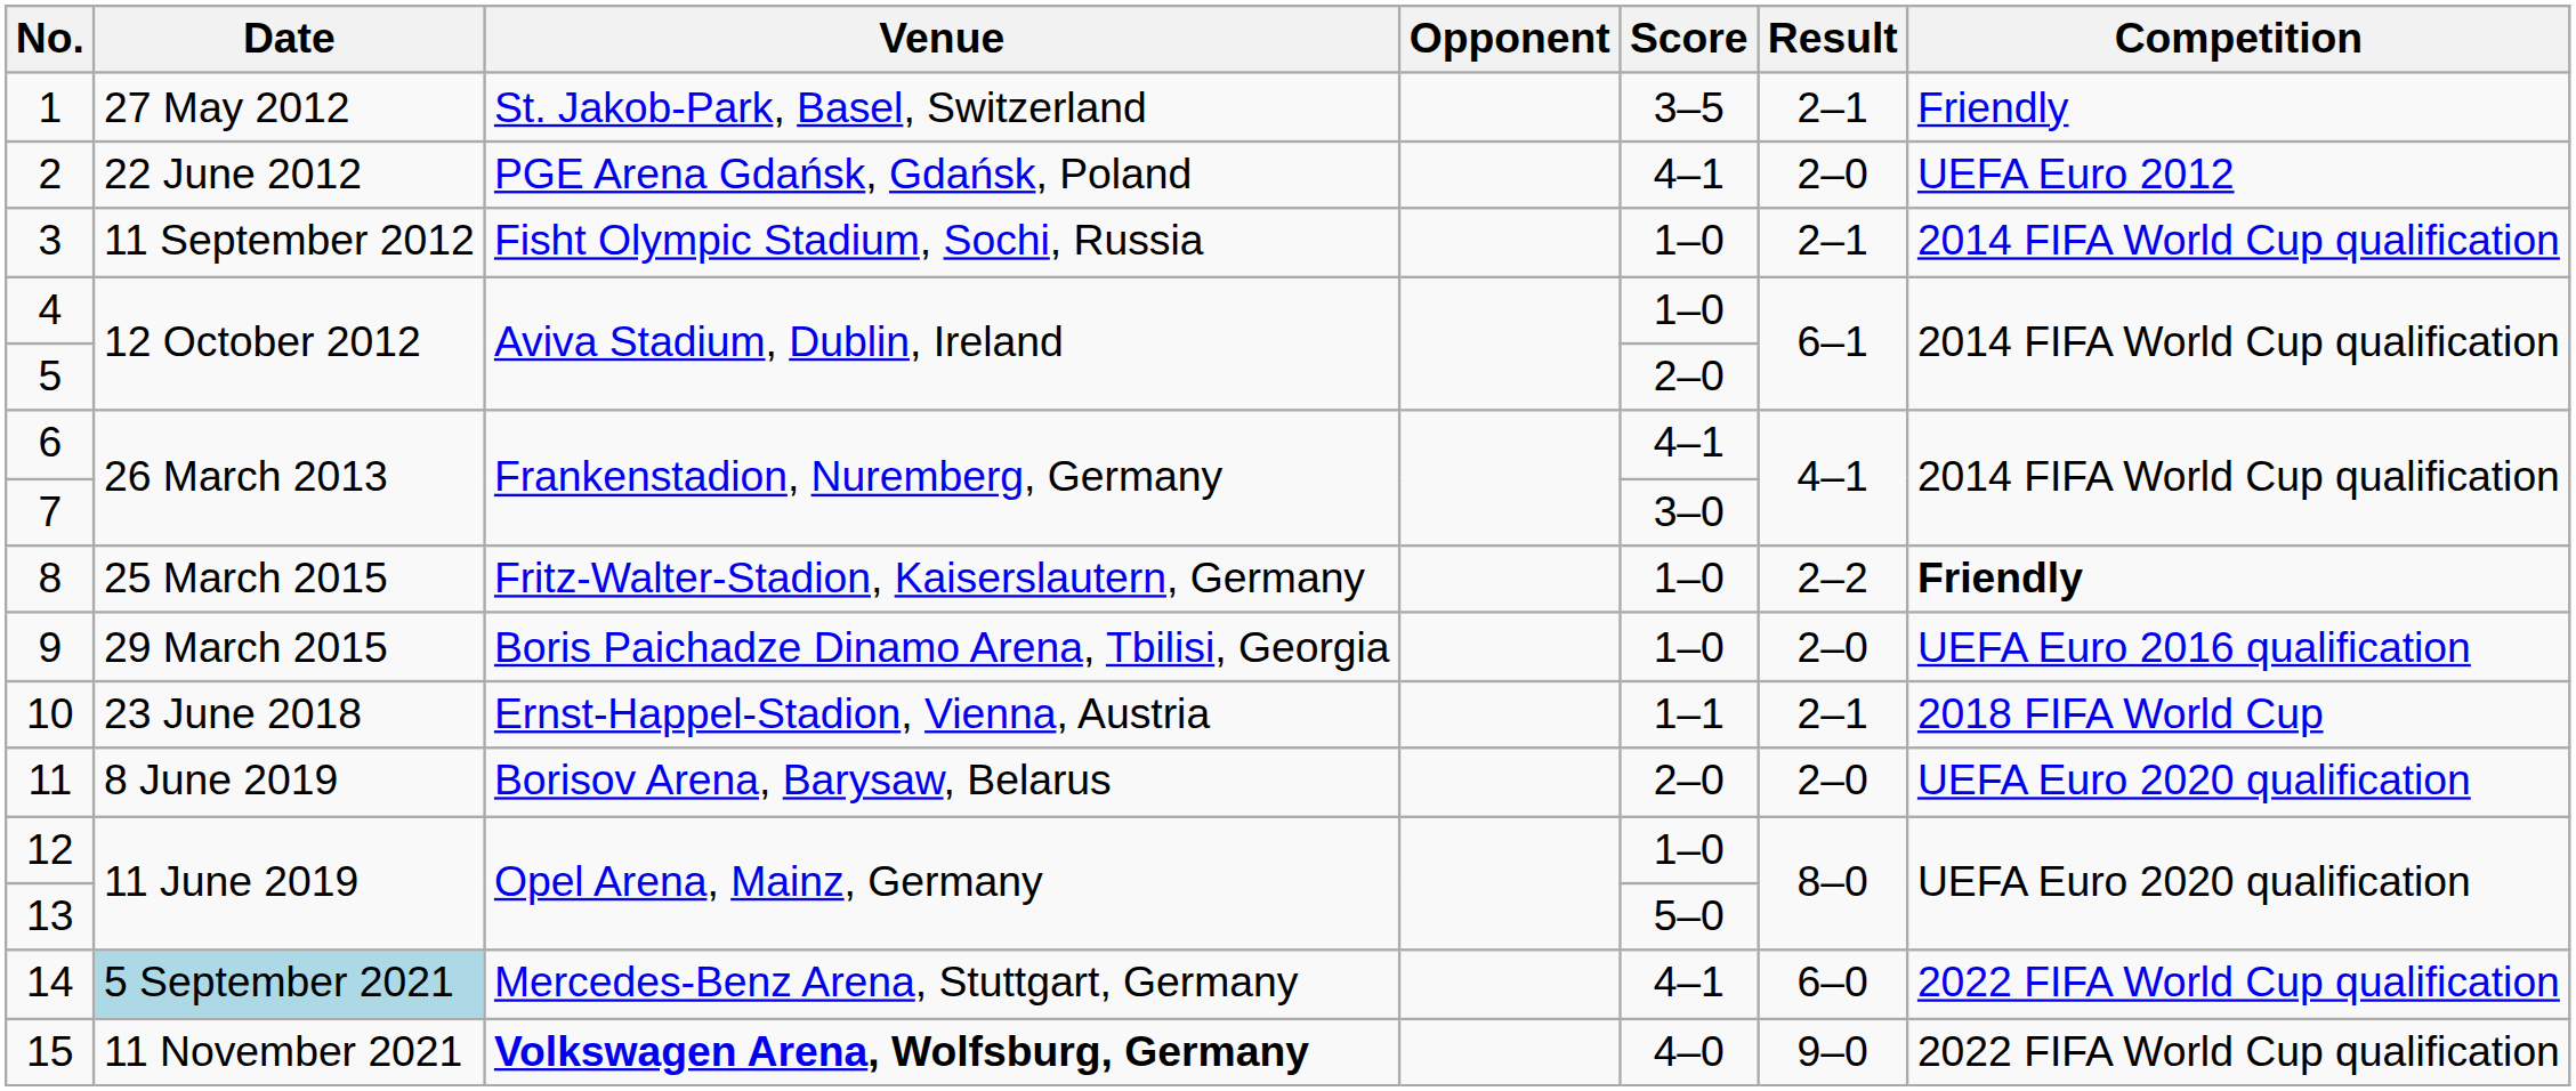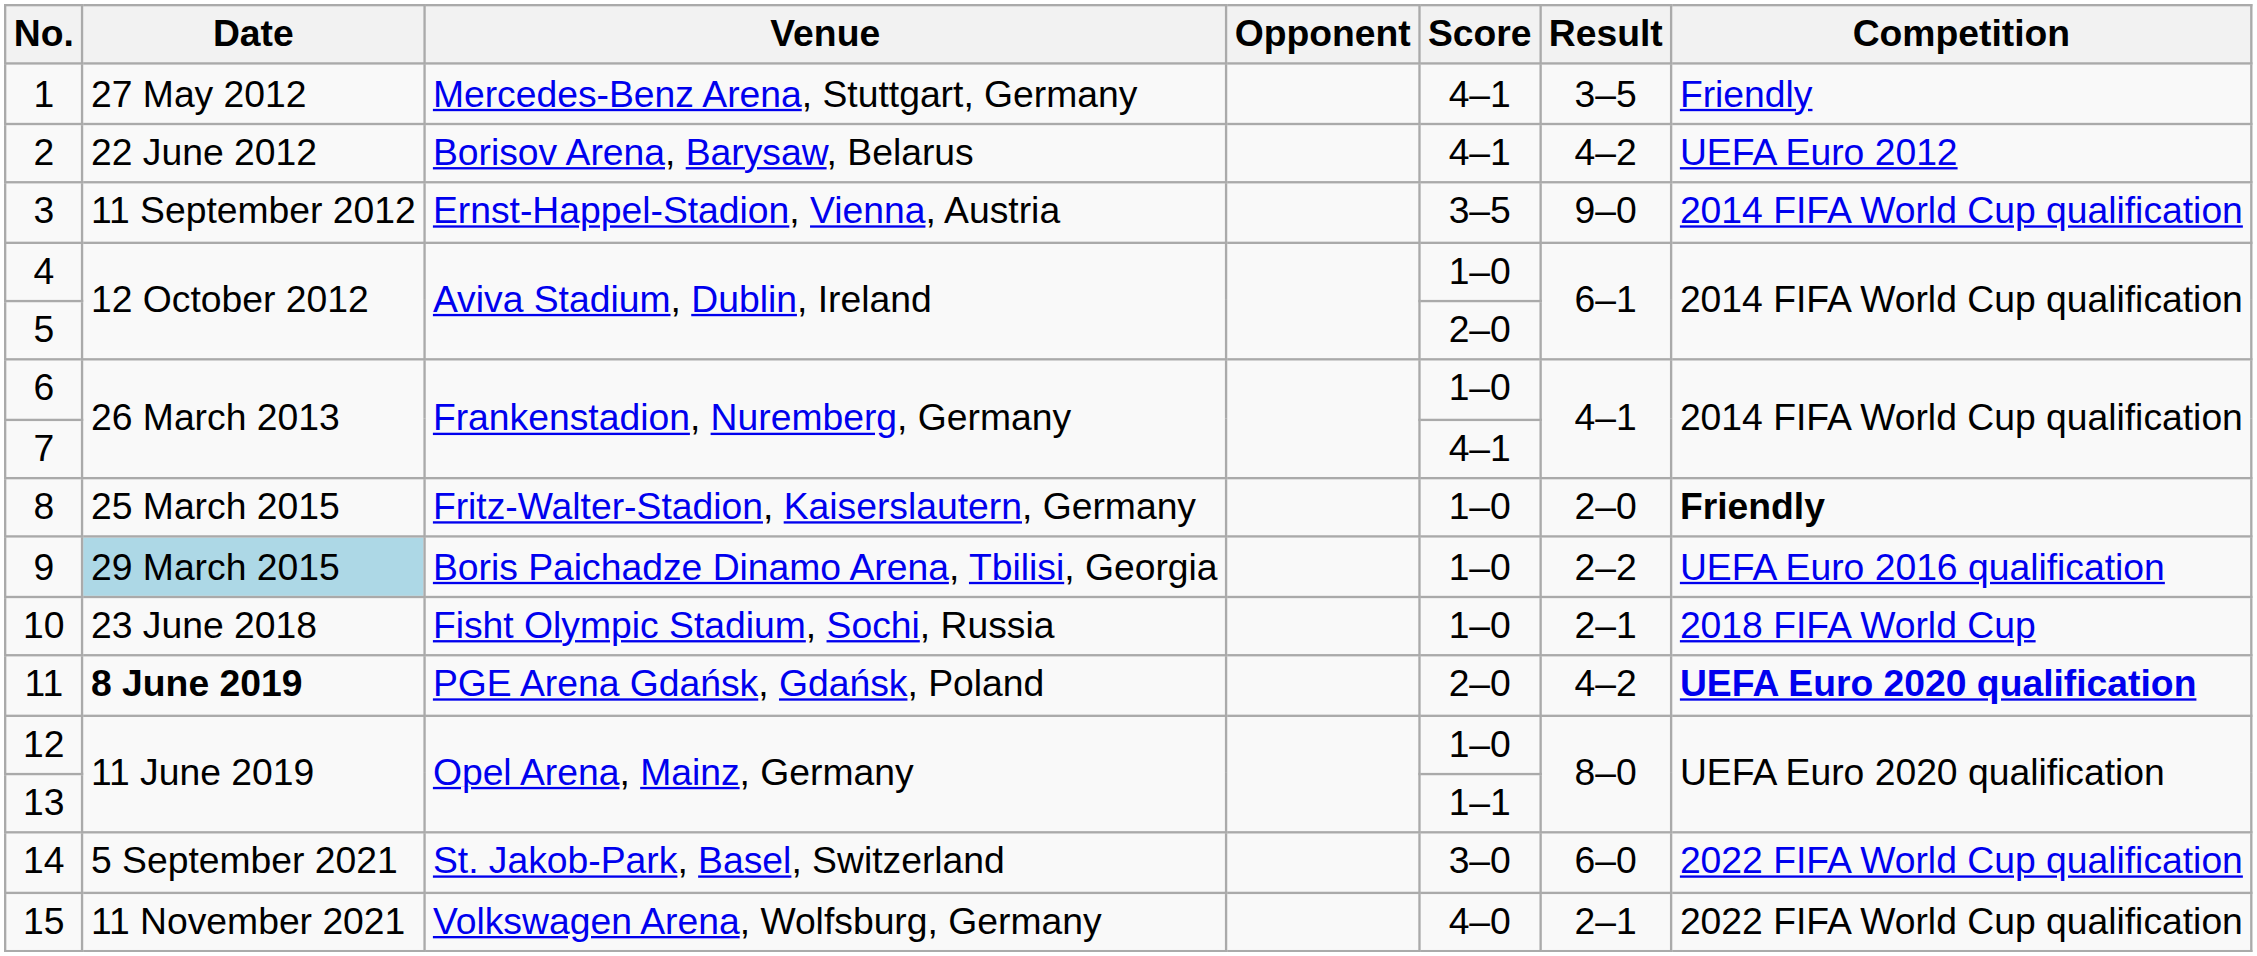1 | Venue: St. Jakob-Park, Basel, Switzerland -> Mercedes-Benz Arena, Stuttgart, Germany
1 | Score: 3–5 -> 4–1
1 | Result: 2–1 -> 3–5
2 | Venue: PGE Arena Gdańsk, Gdańsk, Poland -> Borisov Arena, Barysaw, Belarus
2 | Result: 2–0 -> 4–2
3 | Venue: Fisht Olympic Stadium, Sochi, Russia -> Ernst-Happel-Stadion, Vienna, Austria
3 | Score: 1–0 -> 3–5
3 | Result: 2–1 -> 9–0
6 | Score: 4–1 -> 1–0
7 | Score: 3–0 -> 4–1
8 | Result: 2–2 -> 2–0
9 | Date: no background -> lightblue background
9 | Result: 2–0 -> 2–2
10 | Venue: Ernst-Happel-Stadion, Vienna, Austria -> Fisht Olympic Stadium, Sochi, Russia
10 | Score: 1–1 -> 1–0
11 | Date: normal -> bold
11 | Venue: Borisov Arena, Barysaw, Belarus -> PGE Arena Gdańsk, Gdańsk, Poland
11 | Result: 2–0 -> 4–2
11 | Competition: normal -> bold
13 | Score: 5–0 -> 1–1
14 | Date: lightblue background -> no background
14 | Venue: Mercedes-Benz Arena, Stuttgart, Germany -> St. Jakob-Park, Basel, Switzerland
14 | Score: 4–1 -> 3–0
15 | Venue: bold -> normal
15 | Result: 9–0 -> 2–1
